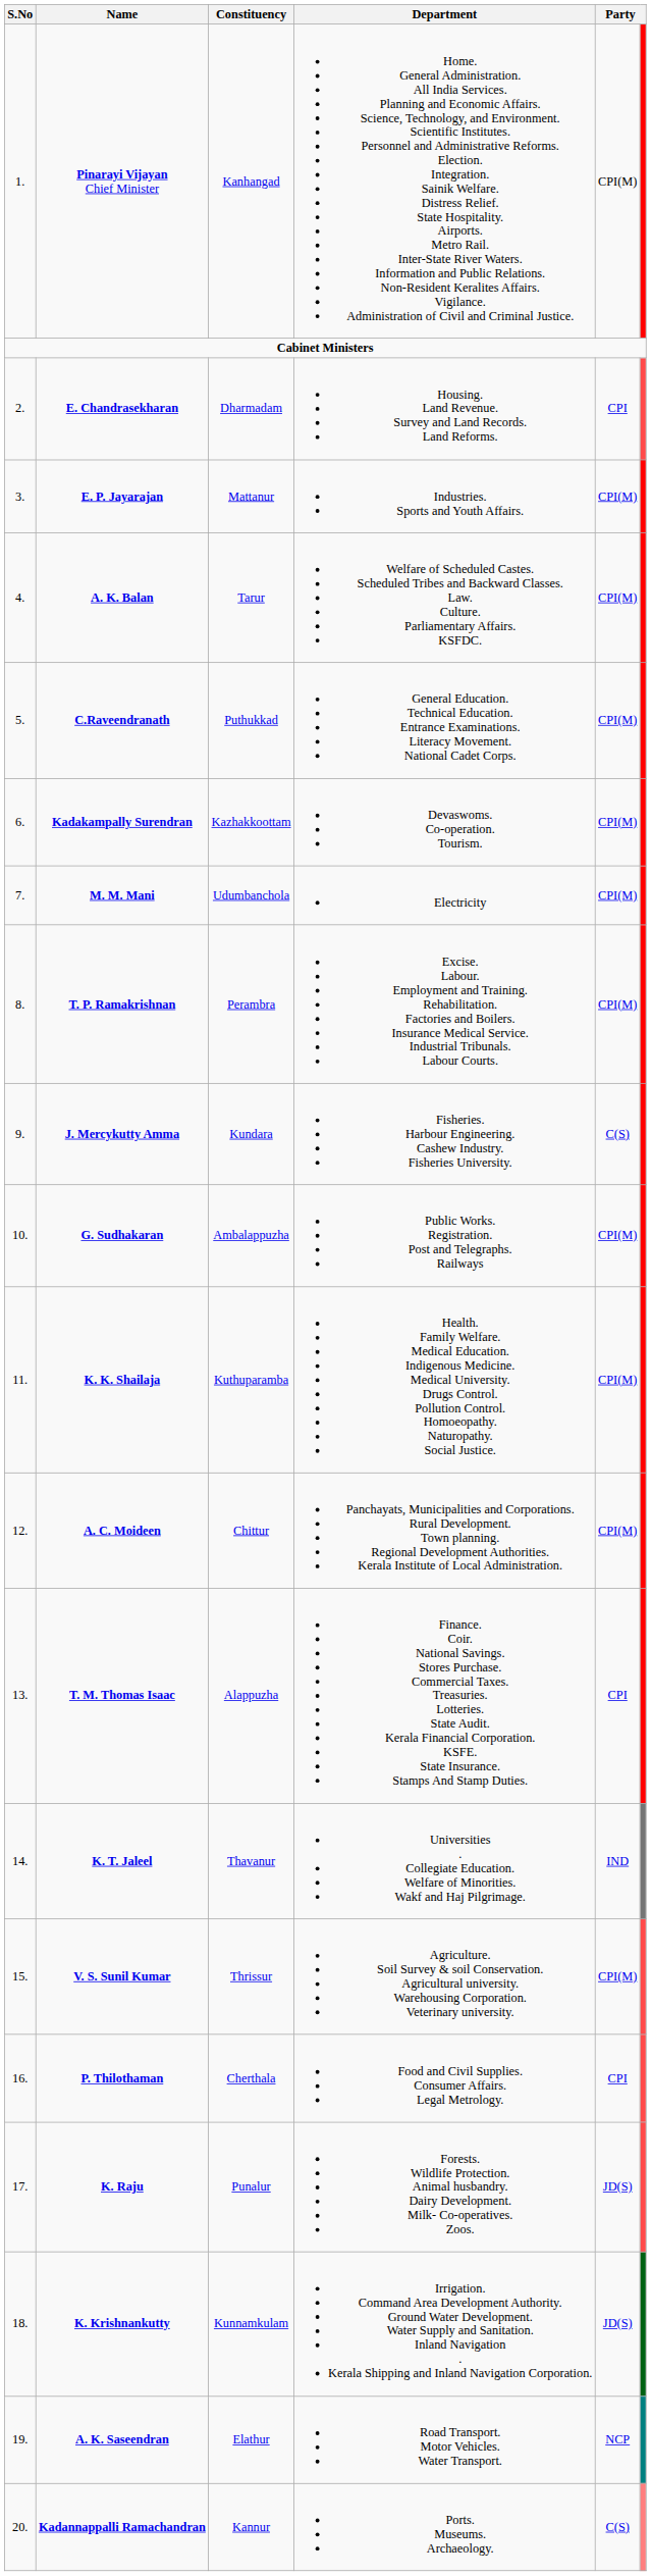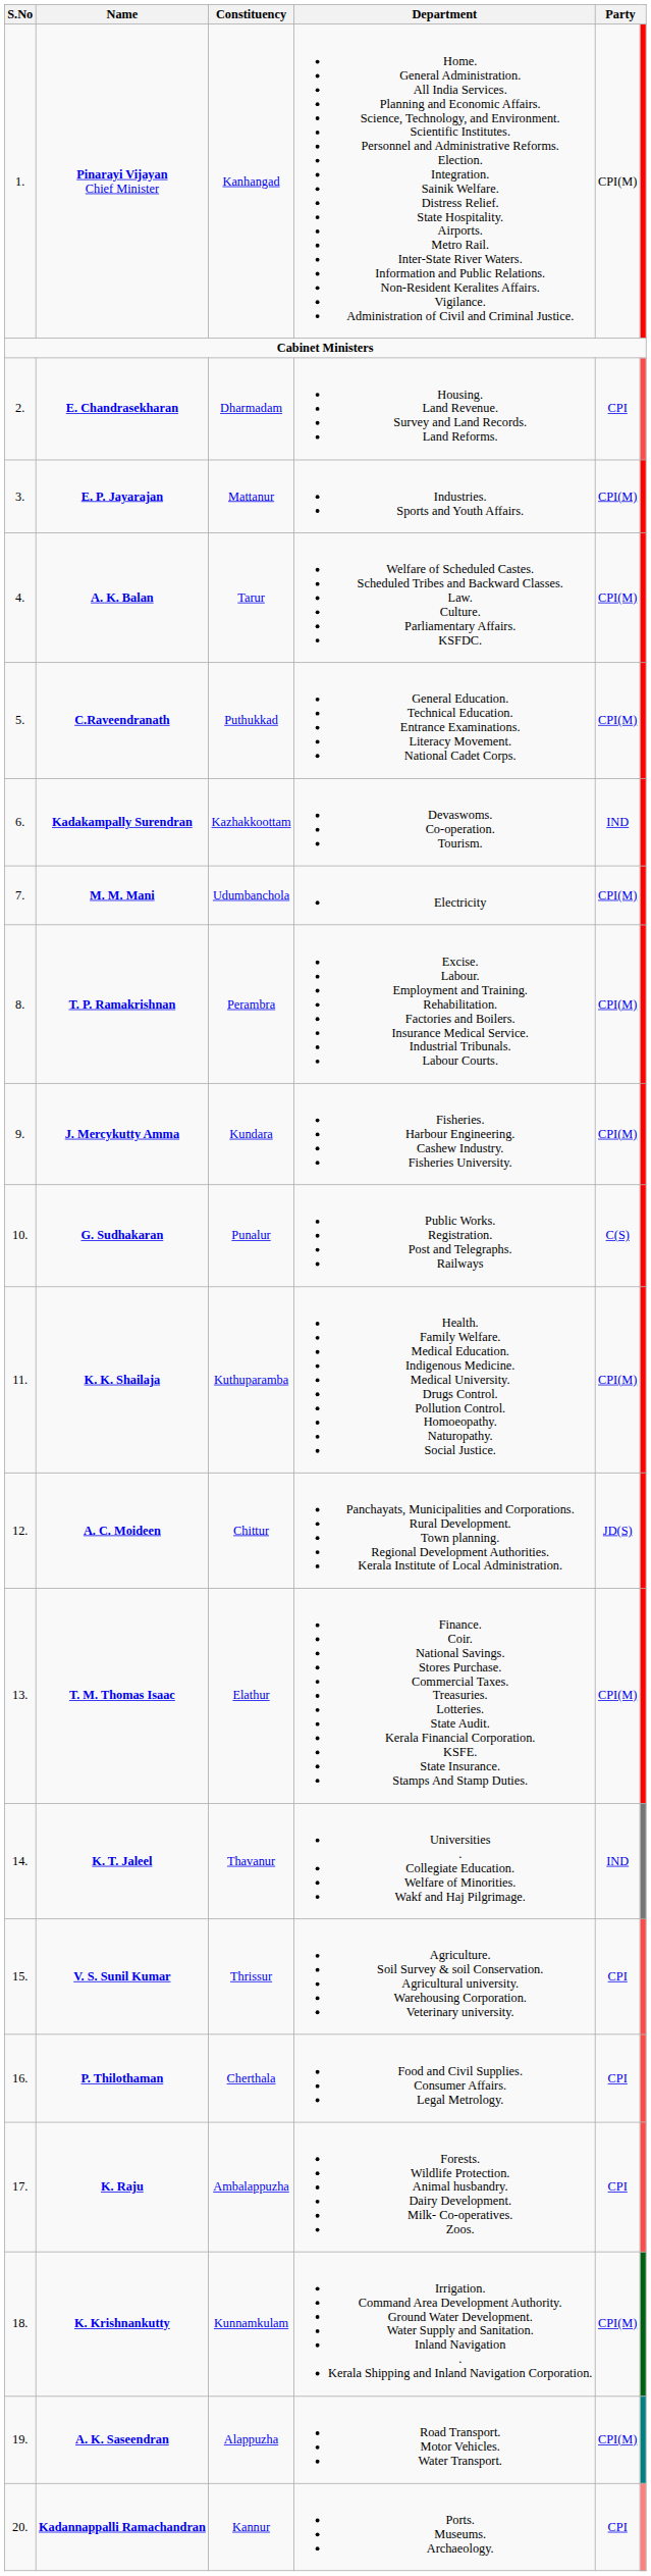Kadakampally Surendran | column 5: CPI(M) -> IND
J. Mercykutty Amma | column 5: C(S) -> CPI(M)
G. Sudhakaran | Constituency: Ambalappuzha -> Punalur
G. Sudhakaran | column 5: CPI(M) -> C(S)
A. C. Moideen | column 5: CPI(M) -> JD(S)
T. M. Thomas Isaac | Constituency: Alappuzha -> Elathur
T. M. Thomas Isaac | column 5: CPI -> CPI(M)
V. S. Sunil Kumar | column 5: CPI(M) -> CPI
K. Raju | Constituency: Punalur -> Ambalappuzha
K. Raju | column 5: JD(S) -> CPI
K. Krishnankutty | column 5: JD(S) -> CPI(M)
A. K. Saseendran | Constituency: Elathur -> Alappuzha
A. K. Saseendran | column 5: NCP -> CPI(M)
Kadannappalli Ramachandran | column 5: C(S) -> CPI
